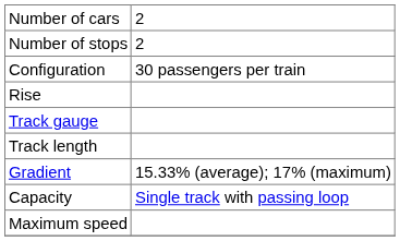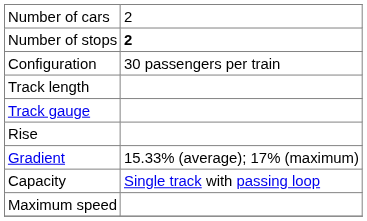Number of stops | column 2: normal -> bold
rows swapped: Track length <-> Rise
